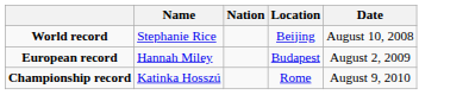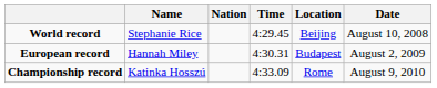+ column: Time | 4:29.45 | 4:30.31 | 4:33.09
